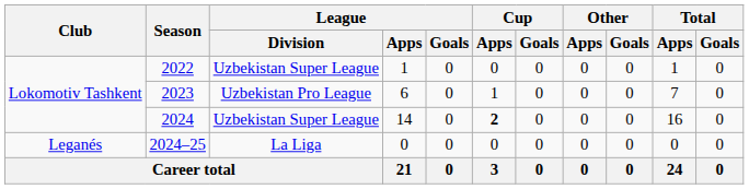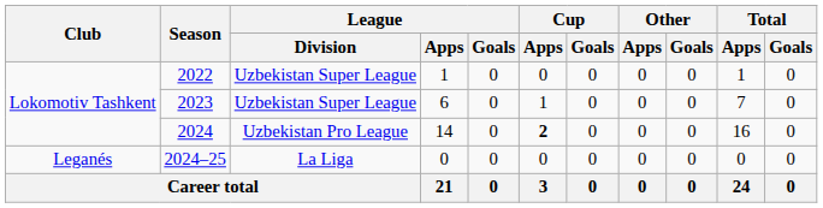2023 | League / Division: Uzbekistan Pro League -> Uzbekistan Super League
2024 | League / Division: Uzbekistan Super League -> Uzbekistan Pro League
